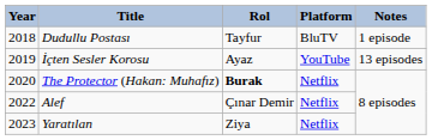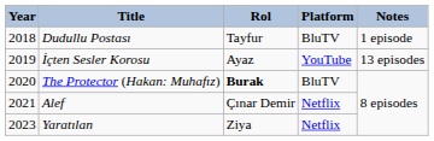The Protector (Hakan: Muhafız) | Platform: Netflix -> BluTV
Alef | Year: 2022 -> 2021
